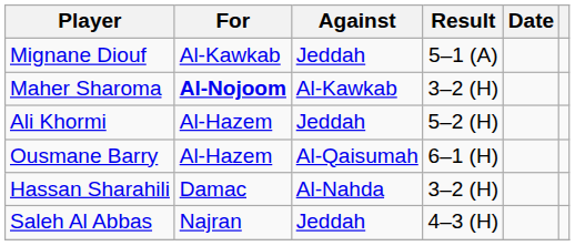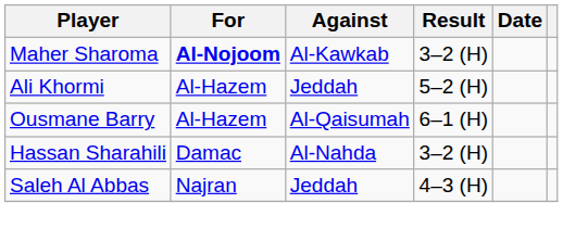- row: Mignane Diouf | Al-Kawkab | Jeddah | 5–1 (A)
